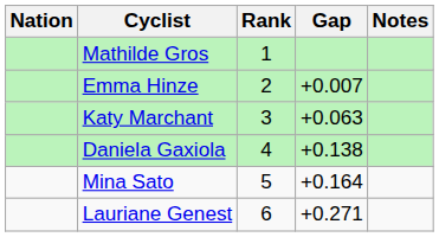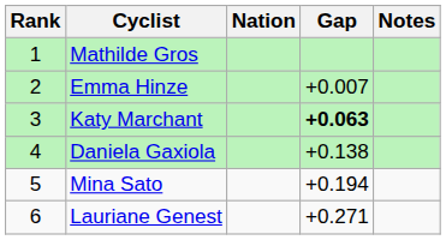columns swapped: Rank <-> Nation
Katy Marchant | Gap: normal -> bold
Mina Sato | Gap: +0.164 -> +0.194
